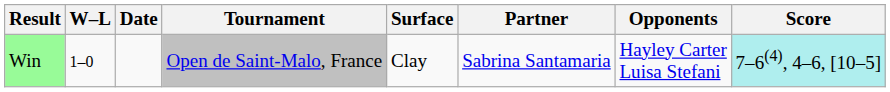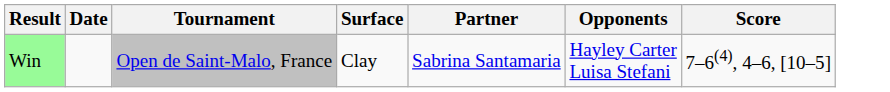- column: W–L | 1–0
Win | Score: paleturquoise background -> no background
